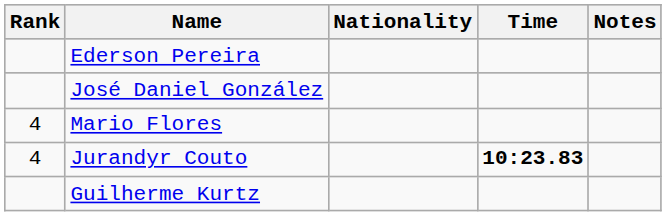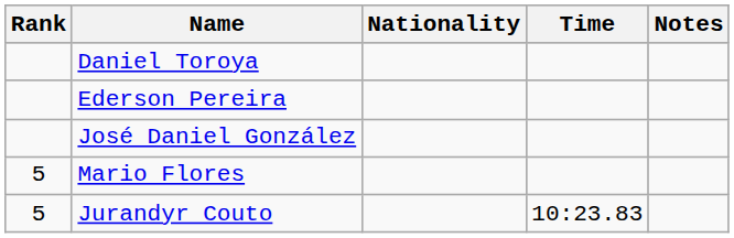+ row: Daniel Toroya
Mario Flores | Rank: 4 -> 5
Jurandyr Couto | Rank: 4 -> 5
Jurandyr Couto | Time: bold -> normal
- row: Guilherme Kurtz
